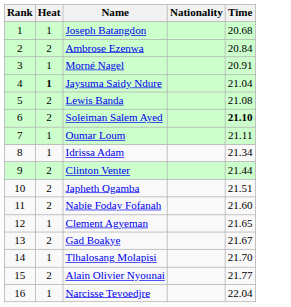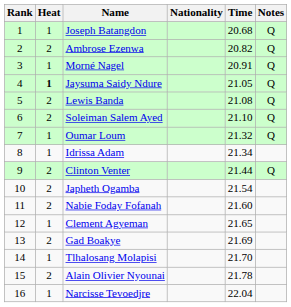+ column: Notes | Q | Q | Q | Q | Q | Q | Q | Q
Ambrose Ezenwa | Time: 20.84 -> 20.82
Jaysuma Saidy Ndure | Time: 21.04 -> 21.05
Soleiman Salem Ayed | Time: bold -> normal
Oumar Loum | Time: 21.11 -> 21.32
Japheth Ogamba | Time: 21.51 -> 21.54
Gad Boakye | Time: 21.67 -> 21.69
Alain Olivier Nyounai | Time: 21.77 -> 21.78
